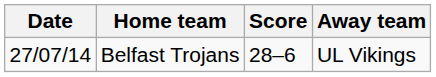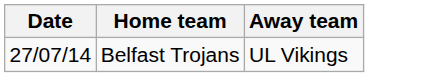- column: Score | 28–6
